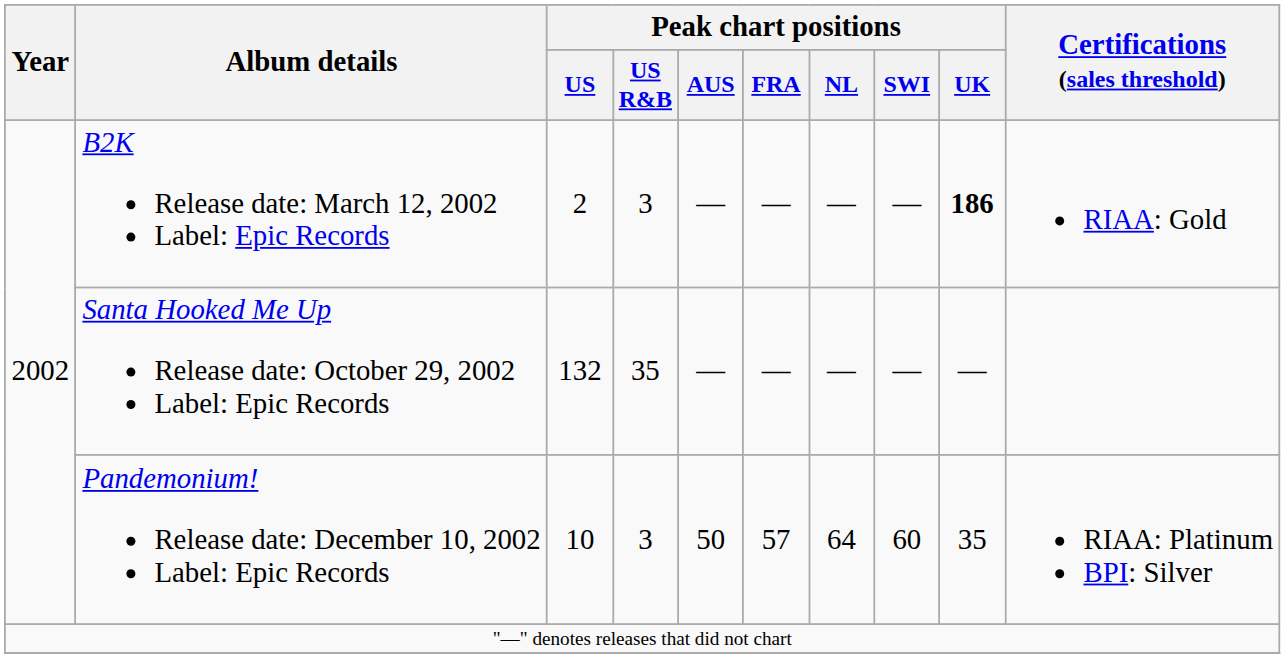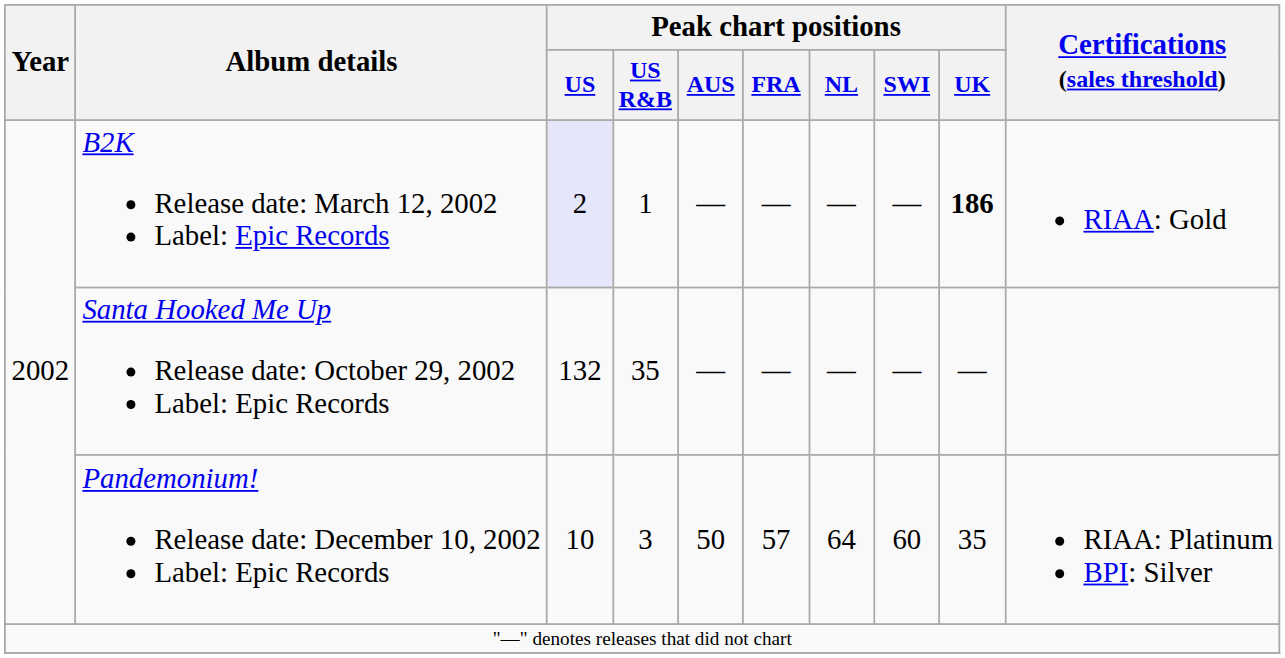B2K Release date: March 12, 2002 Label: Epic Records | Peak chart positions / US: no background -> lavender background
B2K Release date: March 12, 2002 Label: Epic Records | Peak chart positions / US R&B: 3 -> 1
